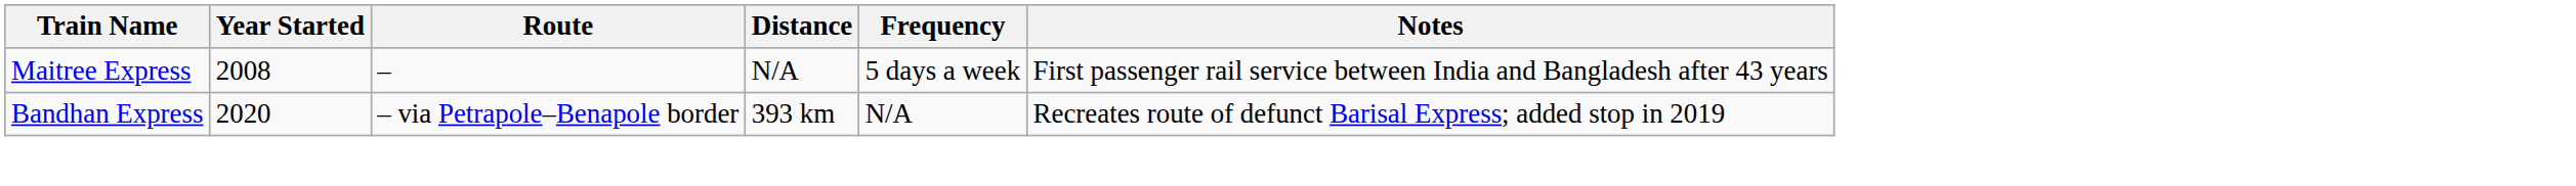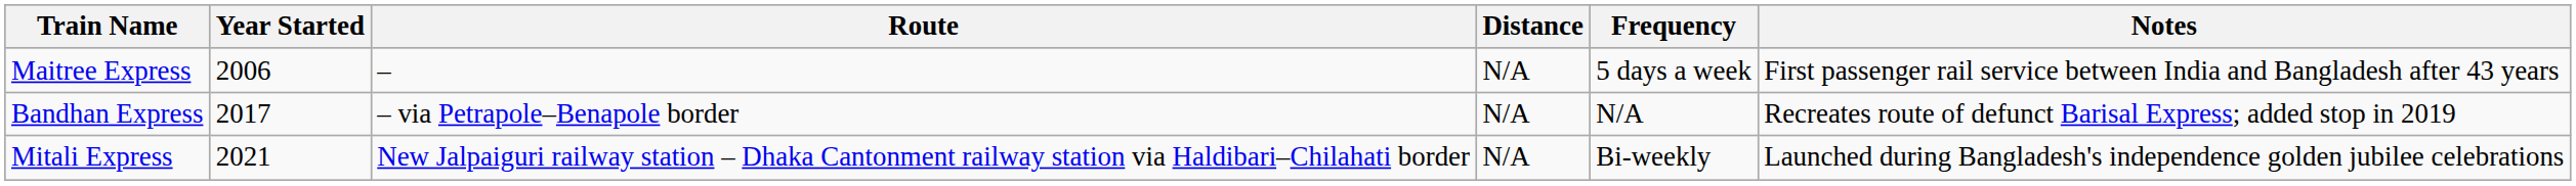Maitree Express | Year Started: 2008 -> 2006
Bandhan Express | Year Started: 2020 -> 2017
Bandhan Express | Distance: 393 km -> N/A
+ row: Mitali Express | 2021 | New Jalpaiguri railway station – Dhaka Cantonment railway station via Haldibari–Chilahati border | N/A | Bi-weekly | Launched during Bangladesh's independence golden jubilee celebrations
